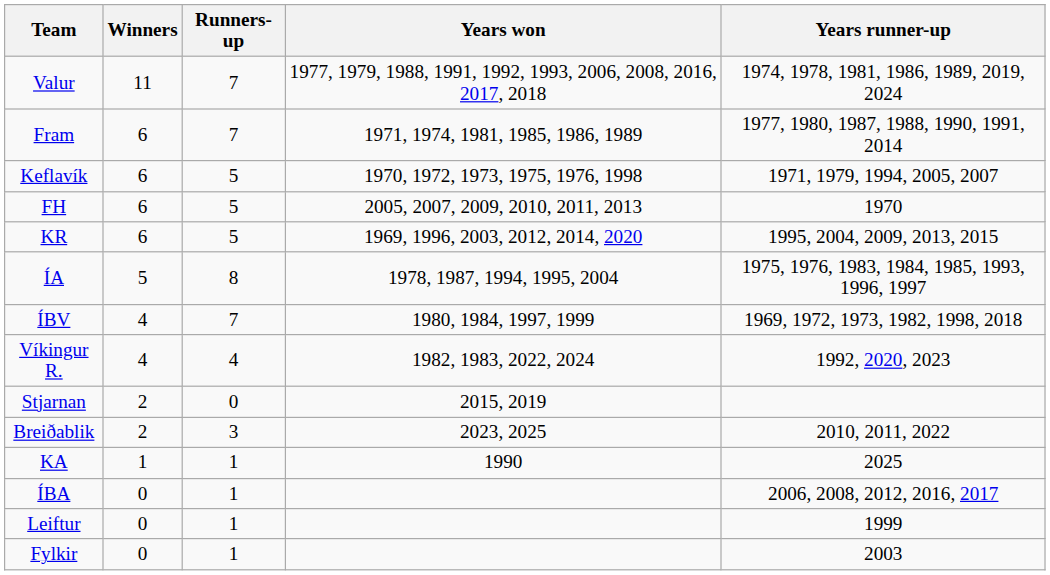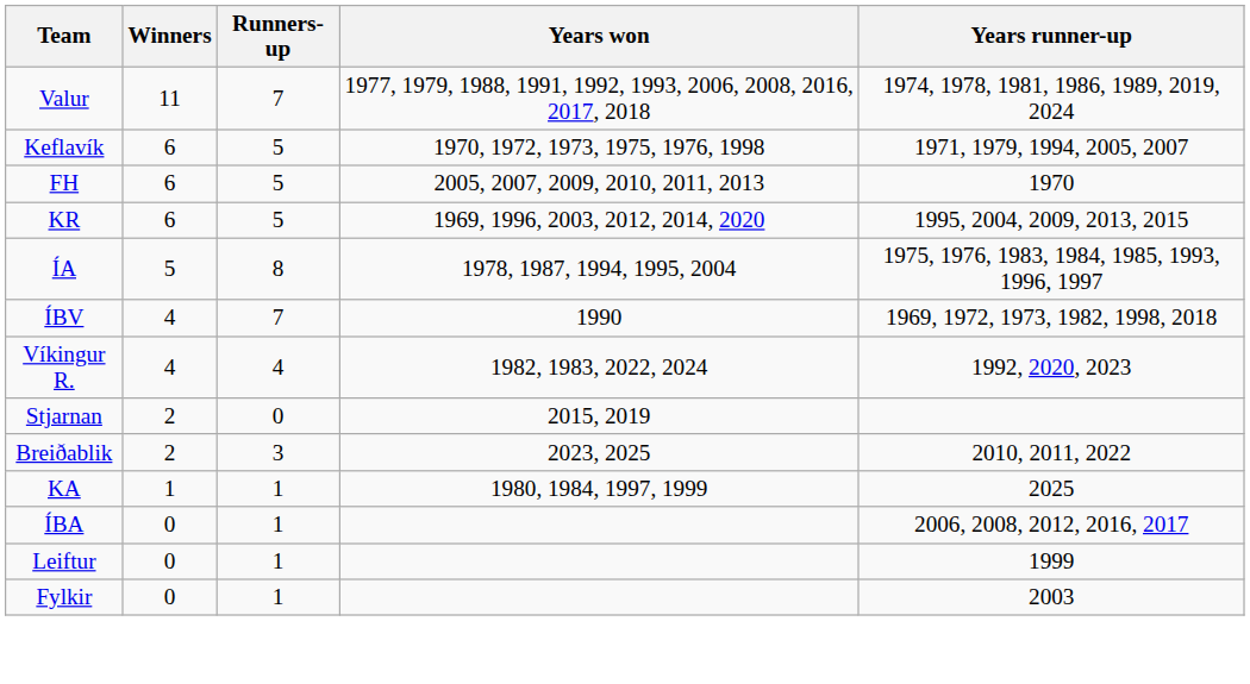- row: Fram | 6 | 7 | 1971, 1974, 1981, 1985, 1986, 1989 | 1977, 1980, 1987, 1988, 1990, 1991, 2014
ÍBV | Years won: 1980, 1984, 1997, 1999 -> 1990
KA | Years won: 1990 -> 1980, 1984, 1997, 1999
